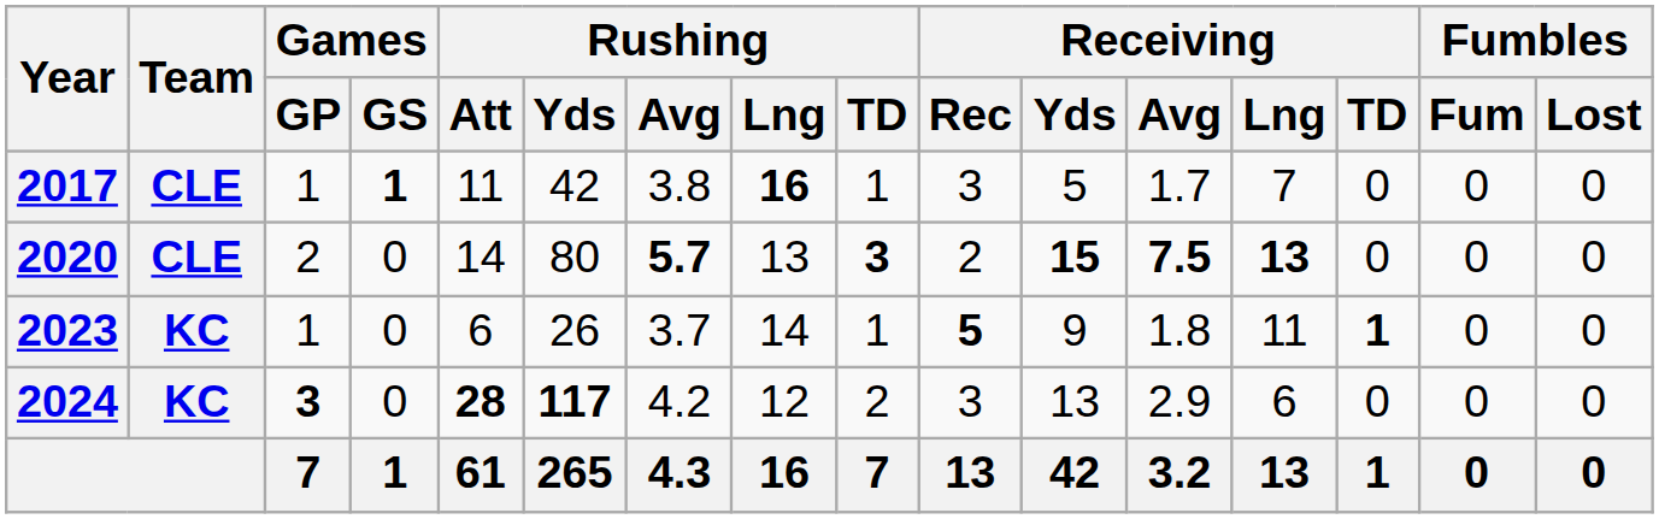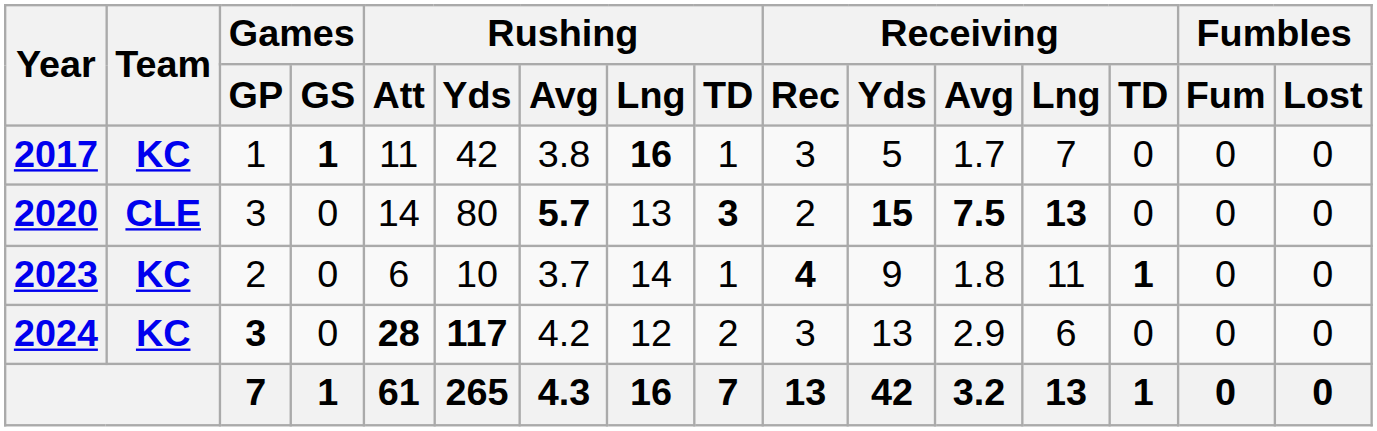2017 | Team: CLE -> KC
2020 | Games / GP: 2 -> 3
2023 | Games / GP: 1 -> 2
2023 | Rushing / Yds: 26 -> 10
2023 | Receiving / Rec: 5 -> 4
